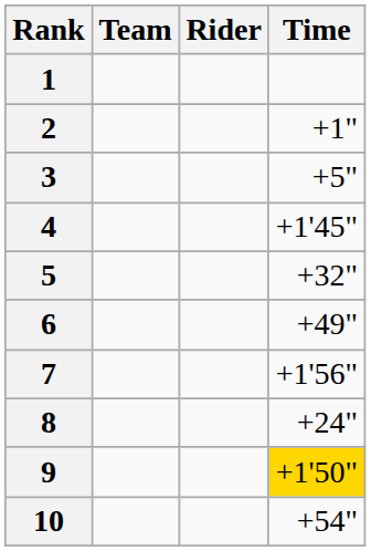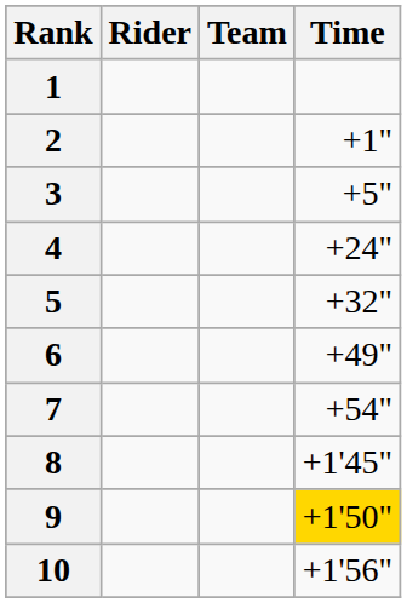columns swapped: Rider <-> Team
4 | Time: +1'45" -> +24"
7 | Time: +1'56" -> +54"
8 | Time: +24" -> +1'45"
10 | Time: +54" -> +1'56"
